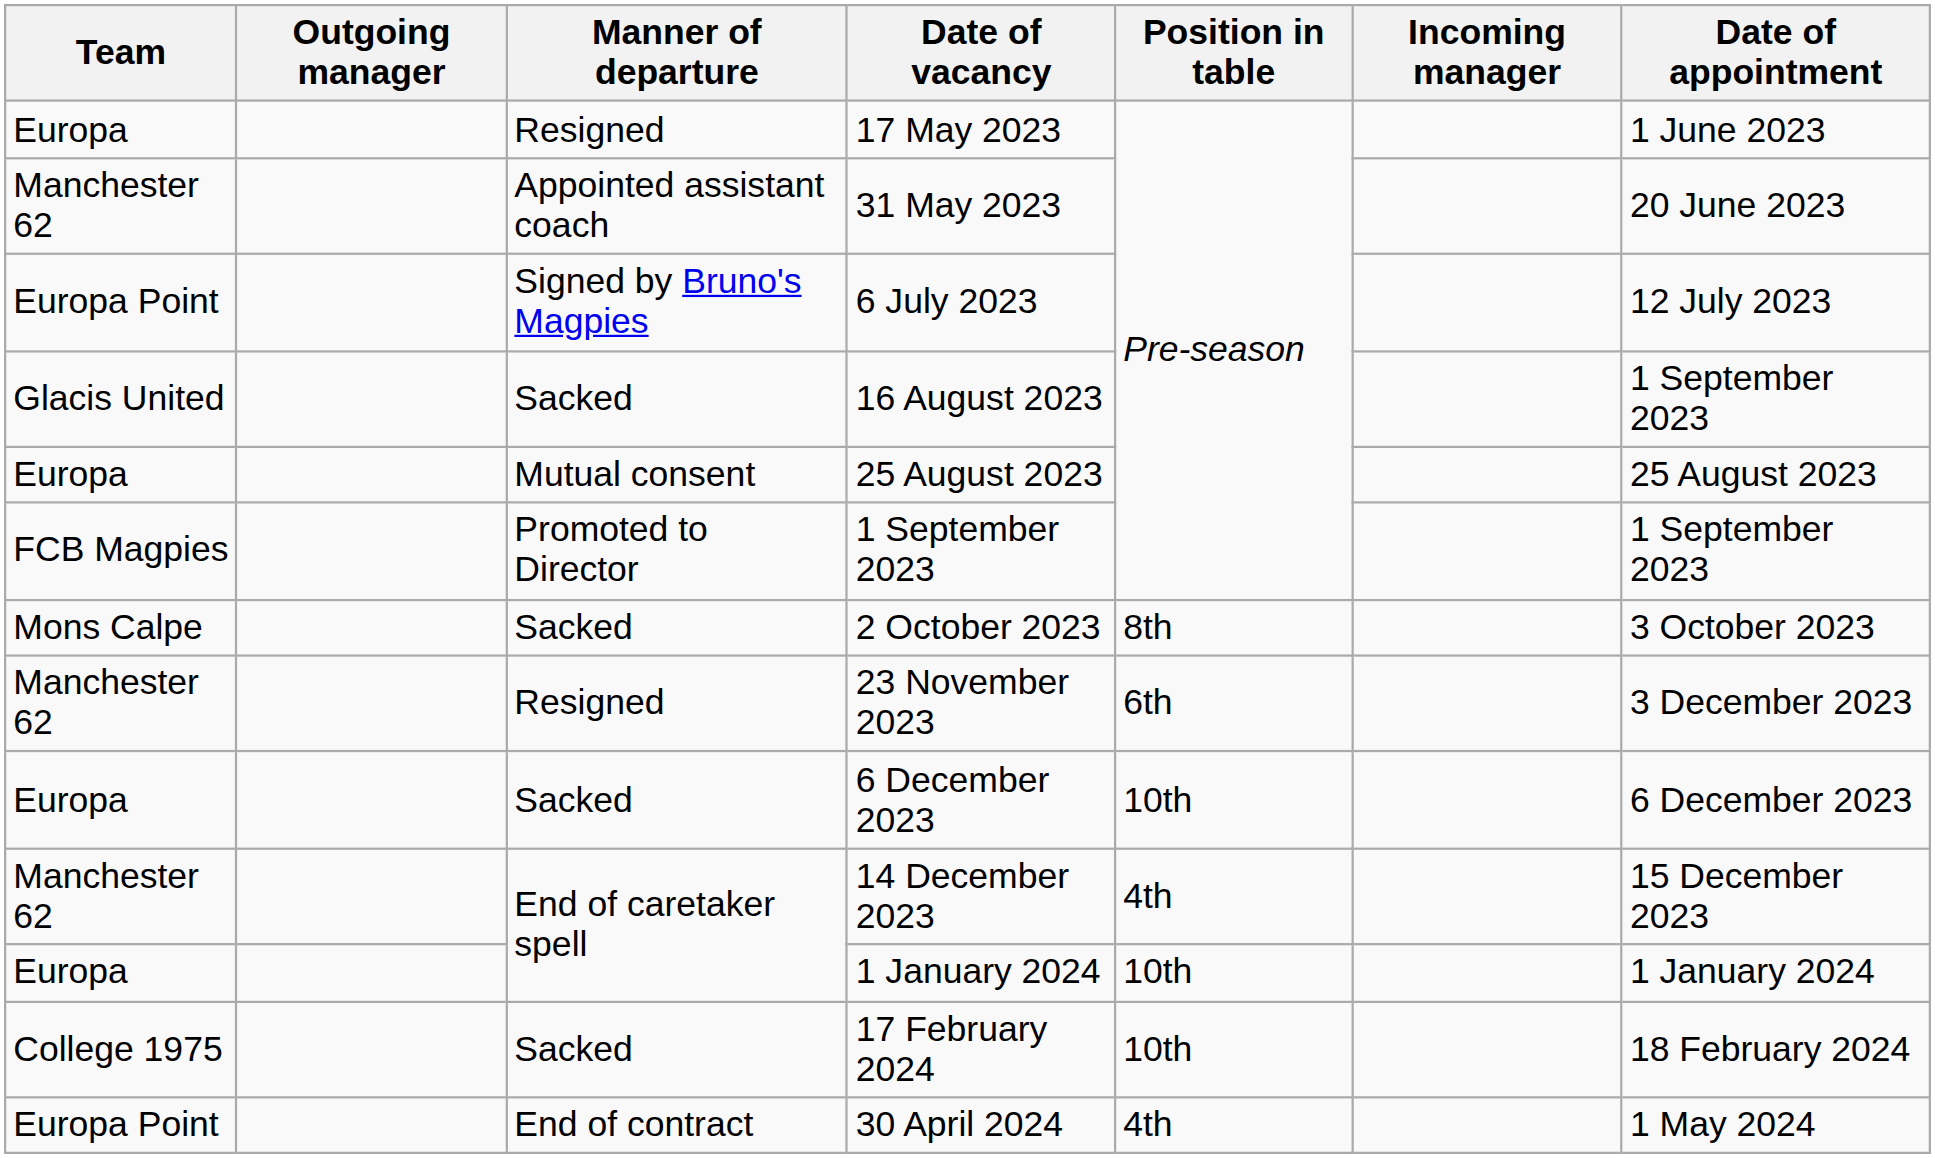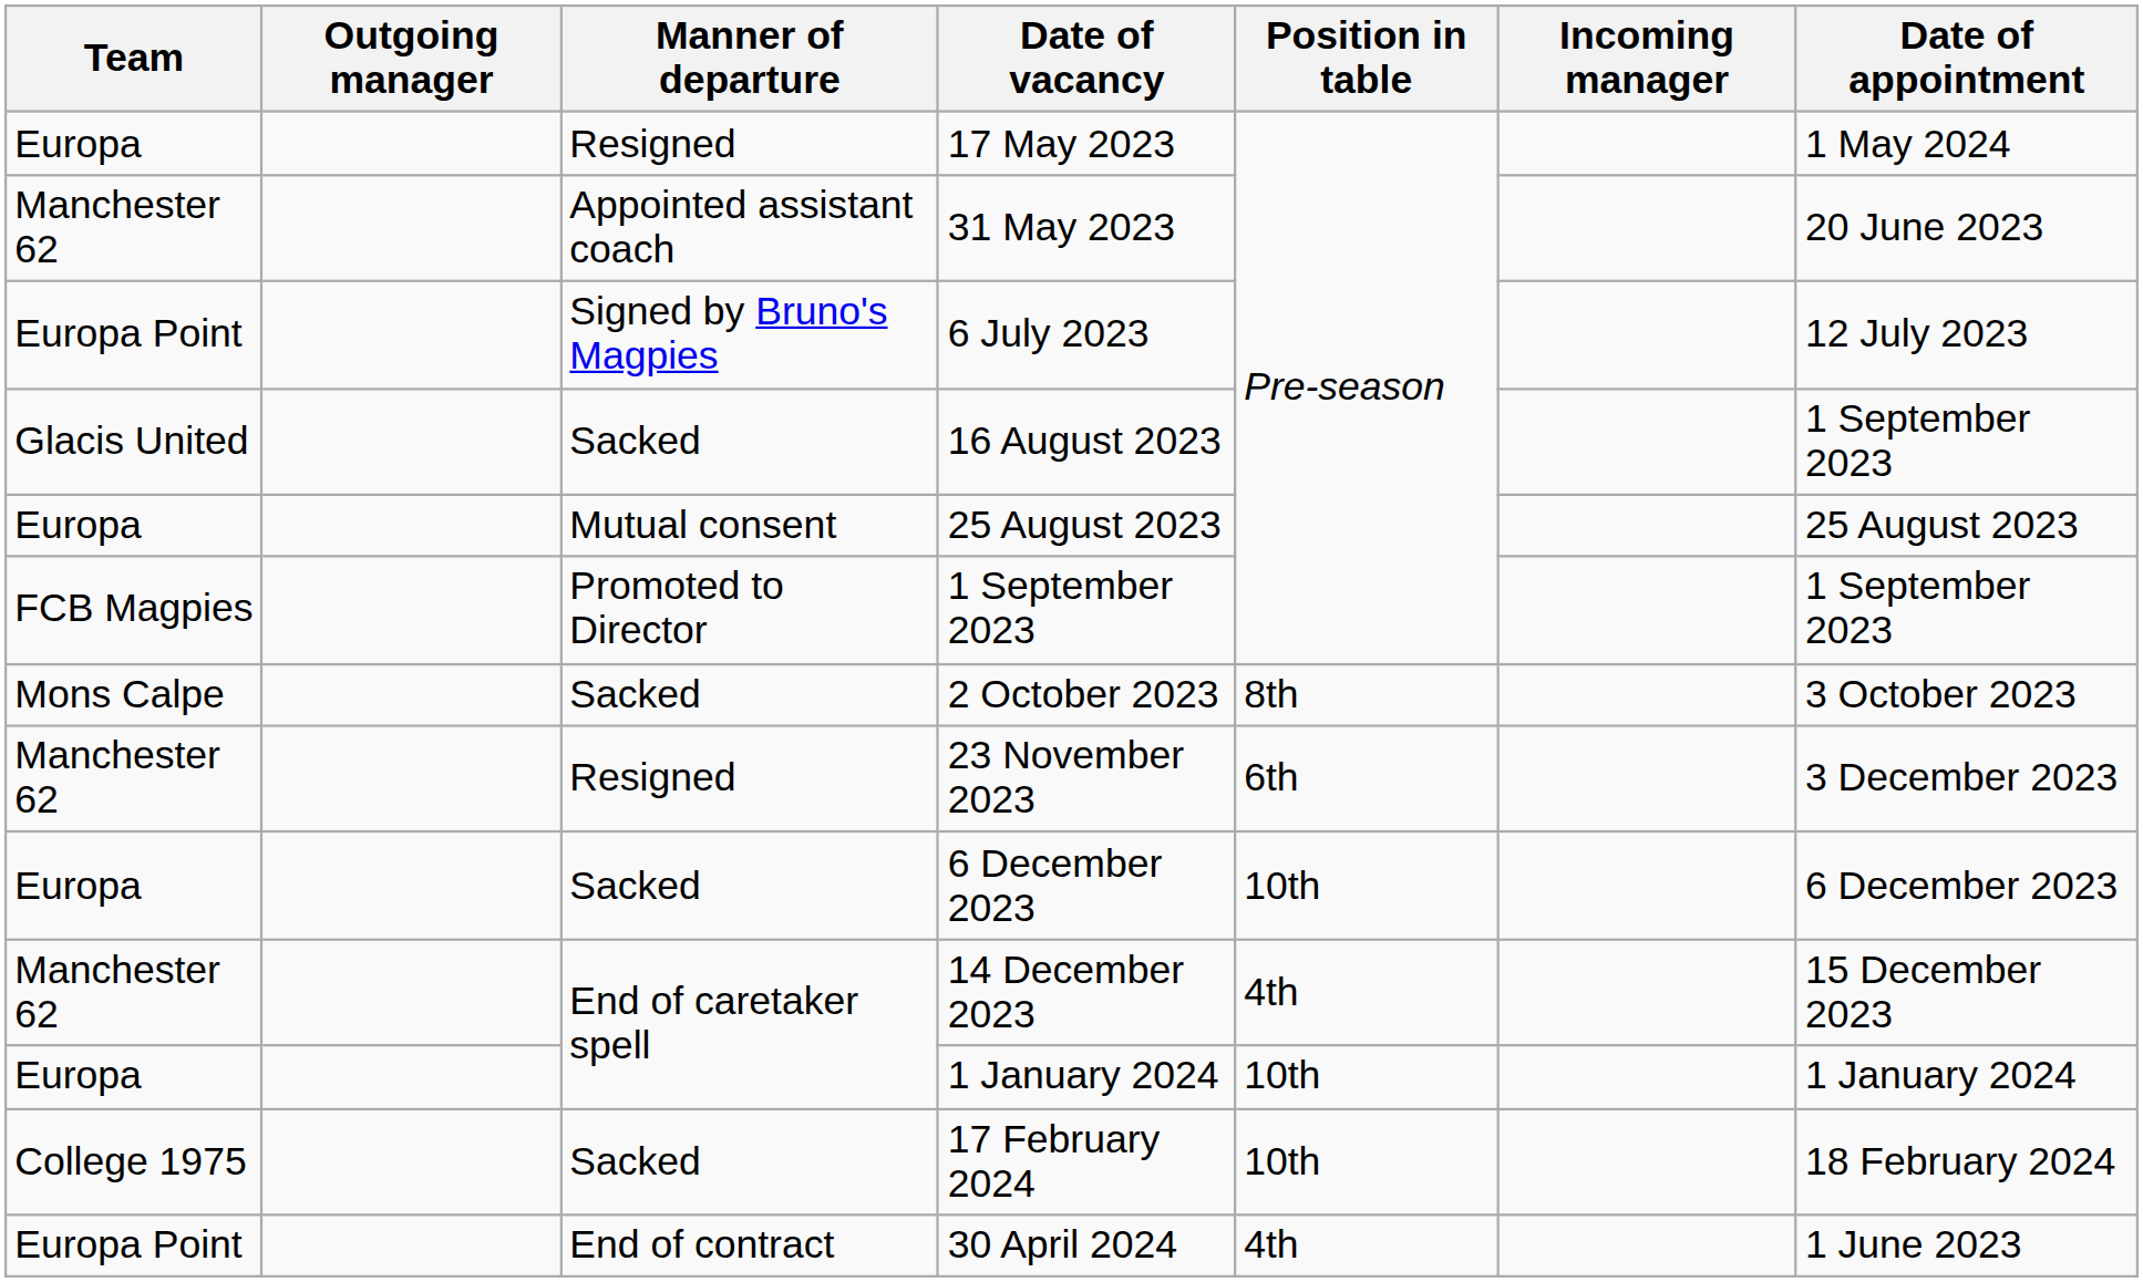17 May 2023 | Date of appointment: 1 June 2023 -> 1 May 2024
30 April 2024 | Date of appointment: 1 May 2024 -> 1 June 2023
